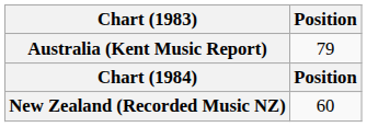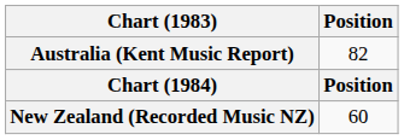Australia (Kent Music Report) | Position: 79 -> 82
